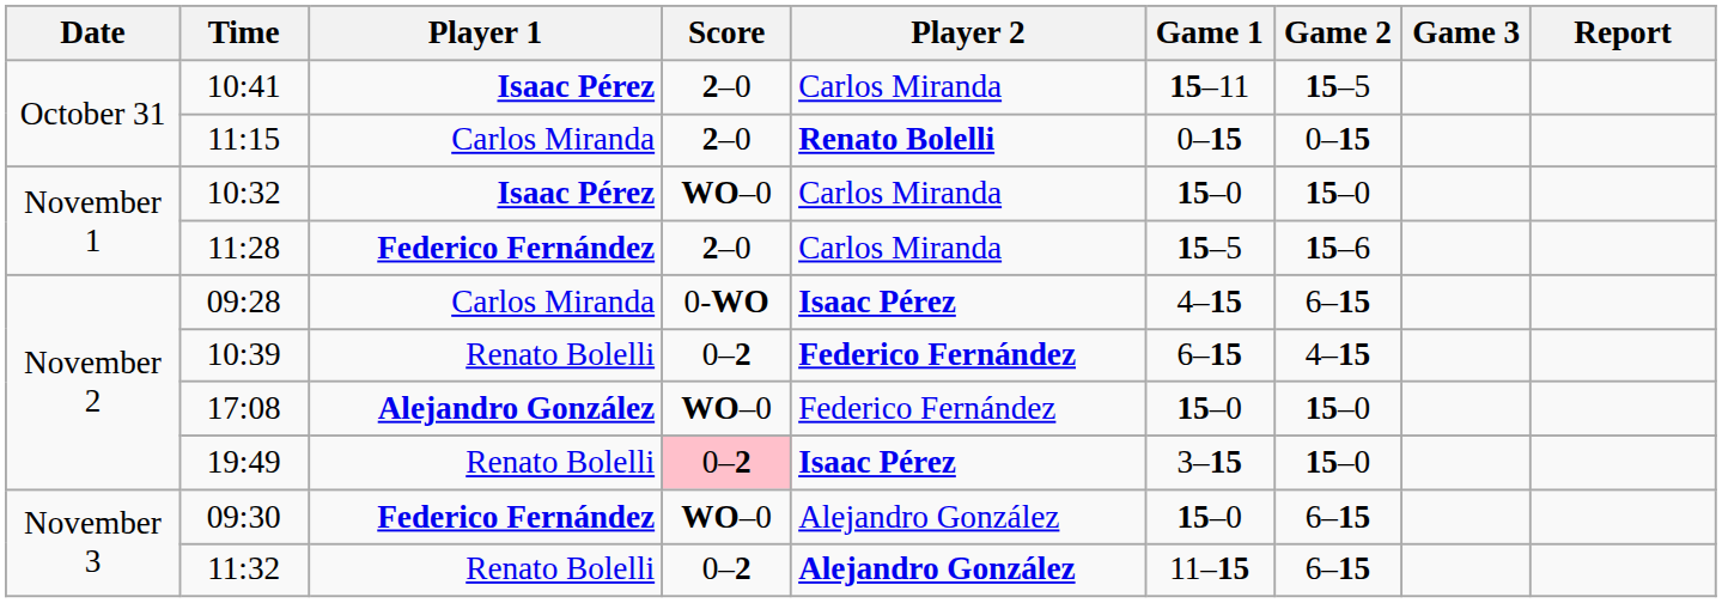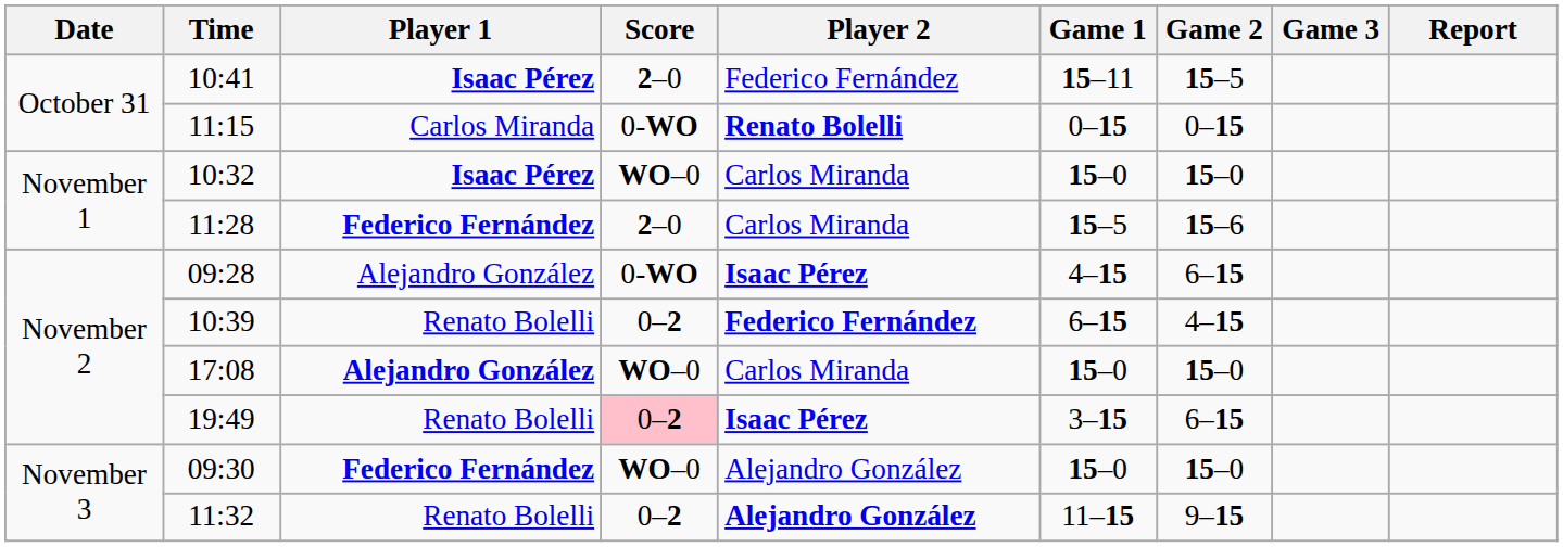10:41 | Player 2: Carlos Miranda -> Federico Fernández
11:15 | Score: 2–0 -> 0-WO
09:28 | Player 1: Carlos Miranda -> Alejandro González
17:08 | Player 2: Federico Fernández -> Carlos Miranda
19:49 | Game 2: 15–0 -> 6–15
09:30 | Game 2: 6–15 -> 15–0
11:32 | Game 2: 6–15 -> 9–15
